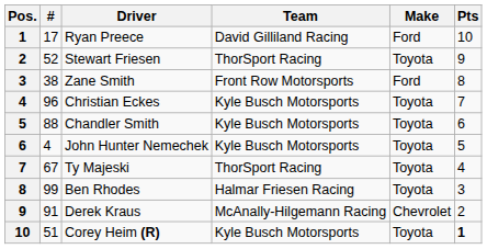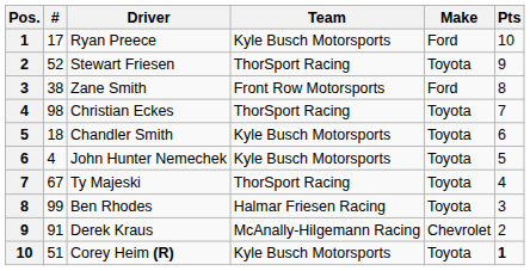Ryan Preece | Team: David Gilliland Racing -> Kyle Busch Motorsports
Christian Eckes | #: 96 -> 98
Christian Eckes | Team: Kyle Busch Motorsports -> ThorSport Racing
Chandler Smith | #: 88 -> 18
